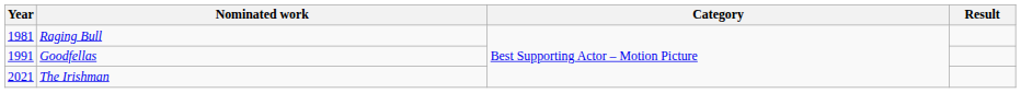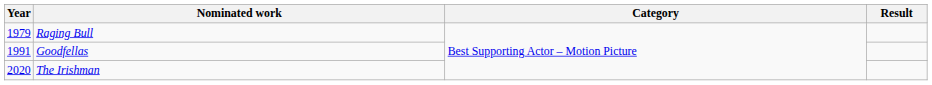Raging Bull | Year: 1981 -> 1979
The Irishman | Year: 2021 -> 2020
